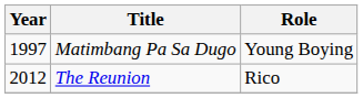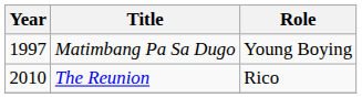The Reunion | Year: 2012 -> 2010
